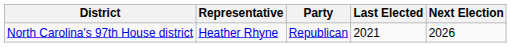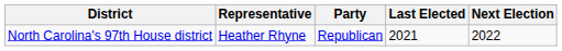North Carolina's 97th House district | Next Election: 2026 -> 2022
